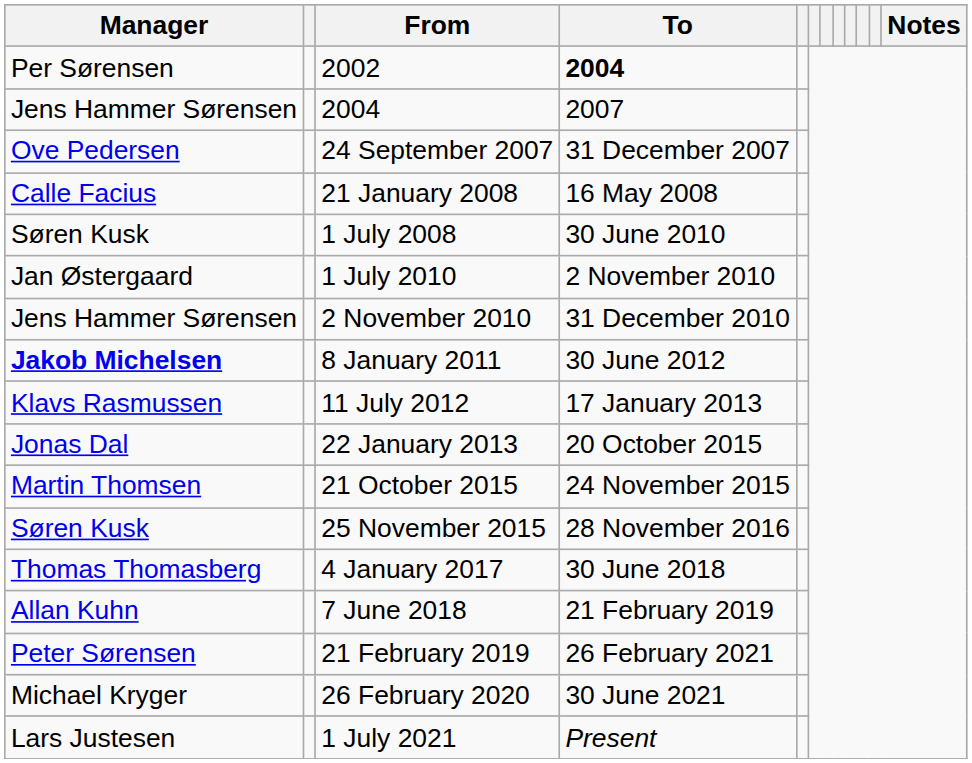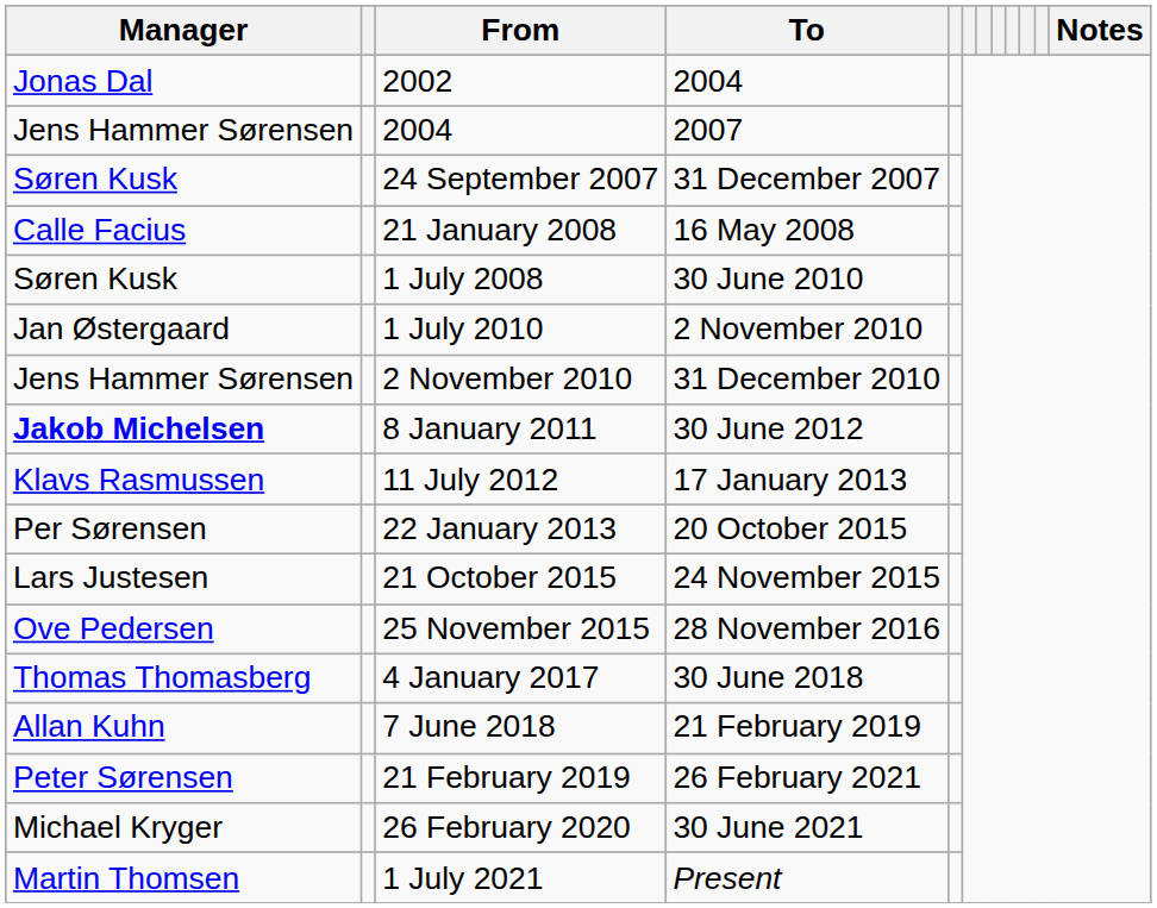2002 | Manager: Per Sørensen -> Jonas Dal
2002 | To: bold -> normal
24 September 2007 | Manager: Ove Pedersen -> Søren Kusk
22 January 2013 | Manager: Jonas Dal -> Per Sørensen
21 October 2015 | Manager: Martin Thomsen -> Lars Justesen
25 November 2015 | Manager: Søren Kusk -> Ove Pedersen
1 July 2021 | Manager: Lars Justesen -> Martin Thomsen
